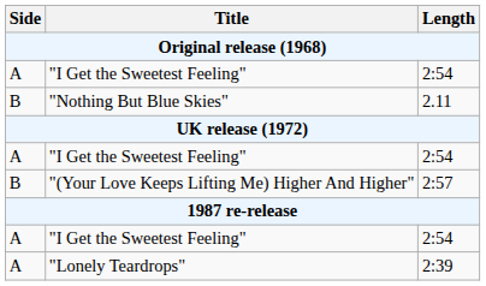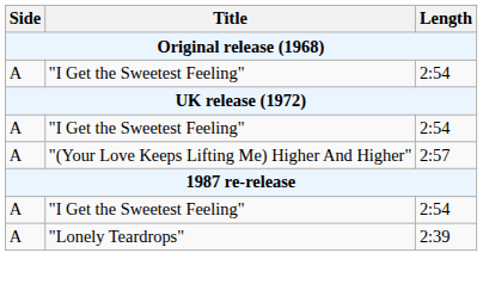- row: B | "Nothing But Blue Skies" | 2.11
"(Your Love Keeps Lifting Me) Higher And Higher" | Side: B -> A
